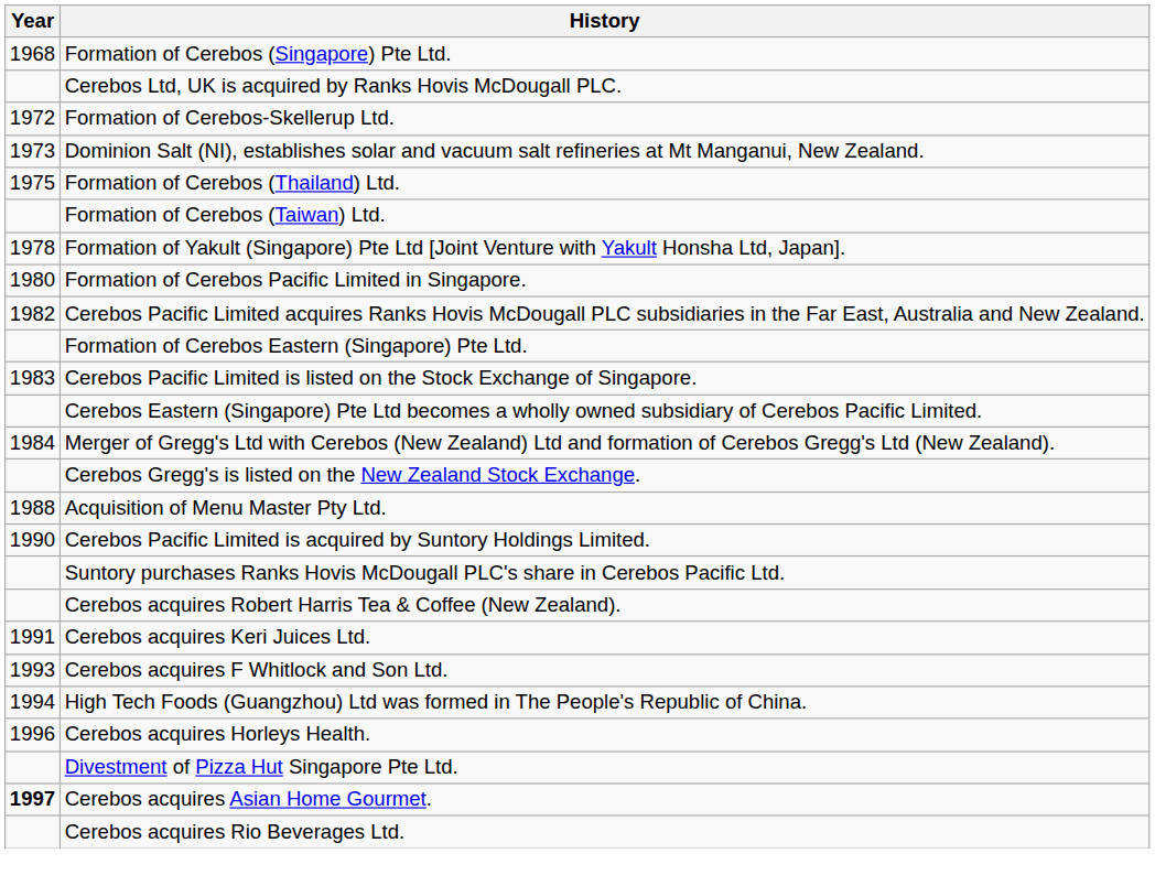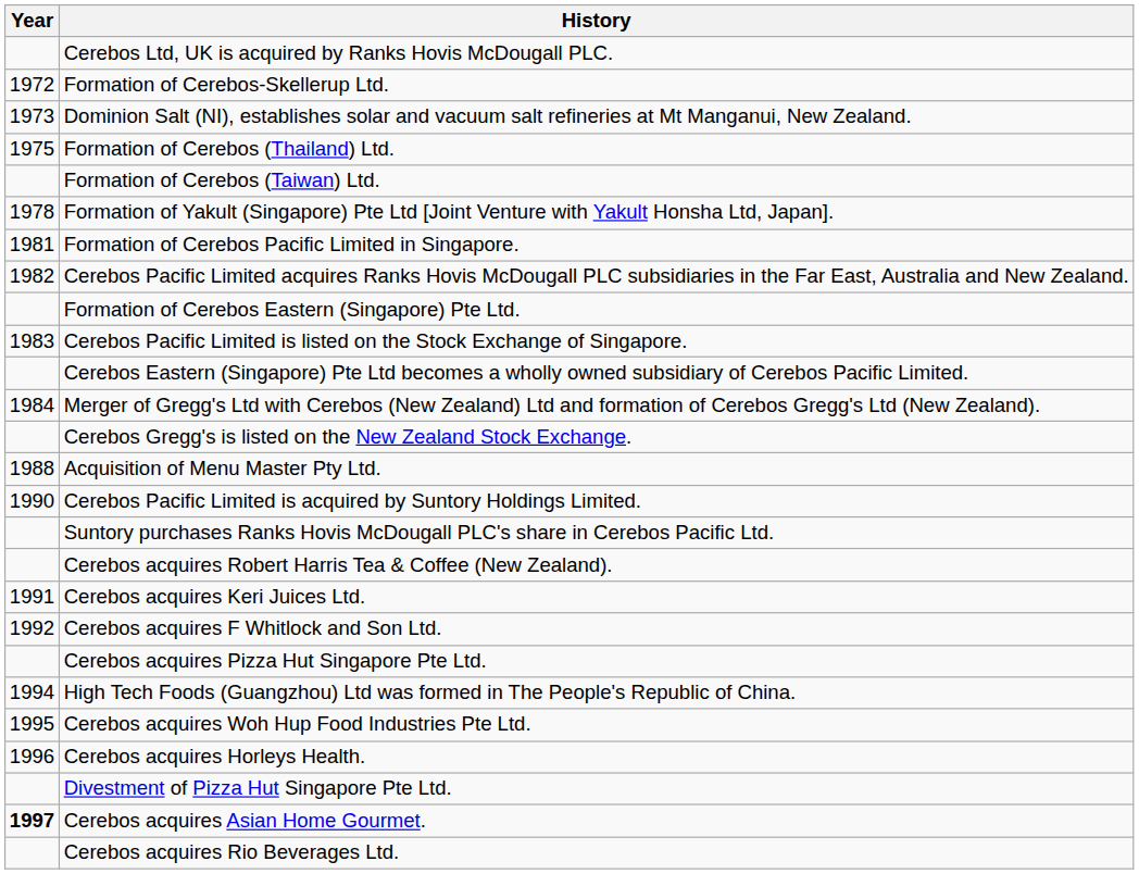- row: 1968 | Formation of Cerebos (Singapore) Pte Ltd.
Formation of Cerebos Pacific Limited in Singapore. | Year: 1980 -> 1981
Cerebos acquires F Whitlock and Son Ltd. | Year: 1993 -> 1992
+ row: Cerebos acquires Pizza Hut Singapore Pte Ltd.
+ row: 1995 | Cerebos acquires Woh Hup Food Industries Pte Ltd.
